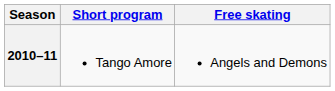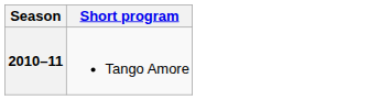- column: Free skating | Angels and Demons
